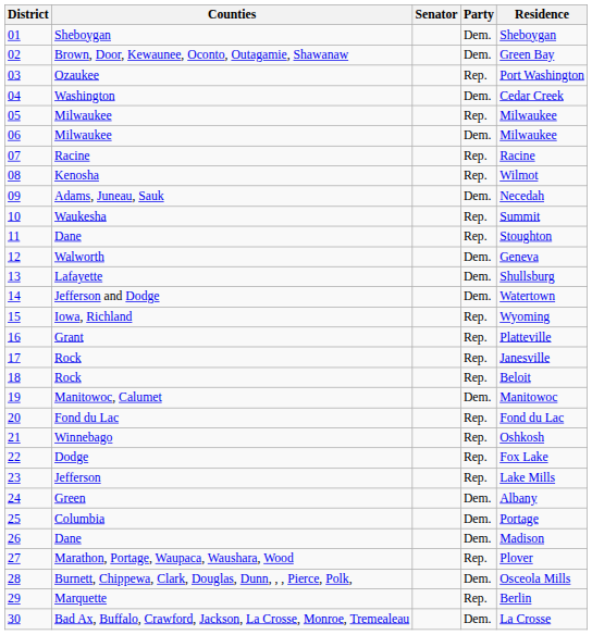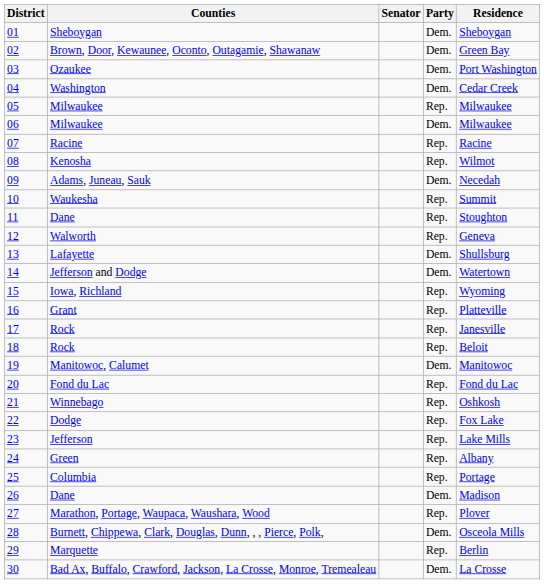Ozaukee | Party: Rep. -> Dem.
Walworth | Party: Dem. -> Rep.
Green | Party: Dem. -> Rep.
Columbia | Party: Dem. -> Rep.
